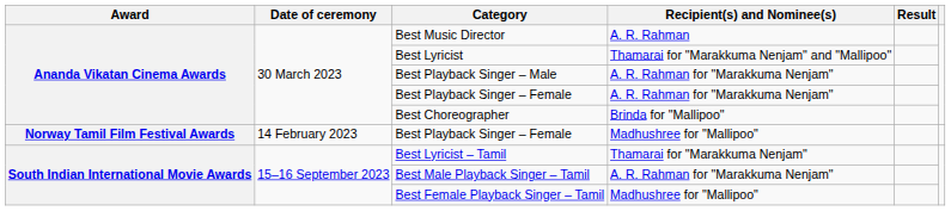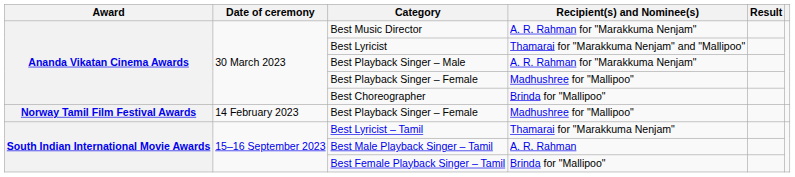Best Music Director | Recipient(s) and Nominee(s): A. R. Rahman -> A. R. Rahman for "Marakkuma Nenjam"
Ananda Vikatan Cinema Awards / Best Playback Singer – Female | Recipient(s) and Nominee(s): A. R. Rahman for "Marakkuma Nenjam" -> Madhushree for "Mallipoo"
Best Male Playback Singer – Tamil | Recipient(s) and Nominee(s): A. R. Rahman for "Marakkuma Nenjam" -> A. R. Rahman
Best Female Playback Singer – Tamil | Recipient(s) and Nominee(s): Madhushree for "Mallipoo" -> Brinda for "Mallipoo"
